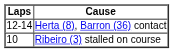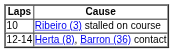rows swapped: Ribeiro (3) stalled on course <-> Herta (8), Barron (36) contact
